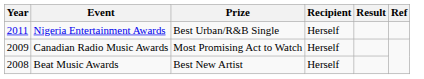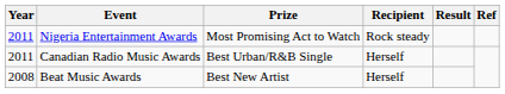Nigeria Entertainment Awards | Prize: Best Urban/R&B Single -> Most Promising Act to Watch
Nigeria Entertainment Awards | Recipient: Herself -> Rock steady
Canadian Radio Music Awards | Year: 2009 -> 2011
Canadian Radio Music Awards | Prize: Most Promising Act to Watch -> Best Urban/R&B Single
